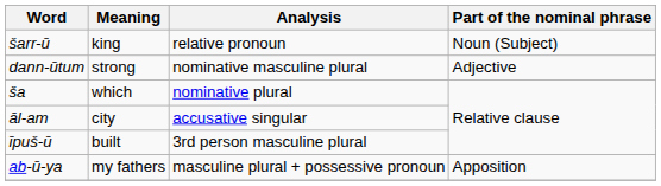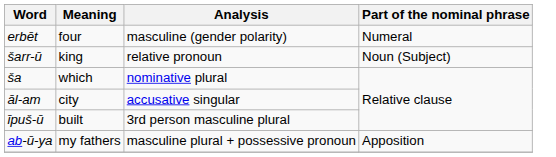+ row: erbēt | four | masculine (gender polarity) | Numeral
- row: dann-ūtum | strong | nominative masculine plural | Adjective
